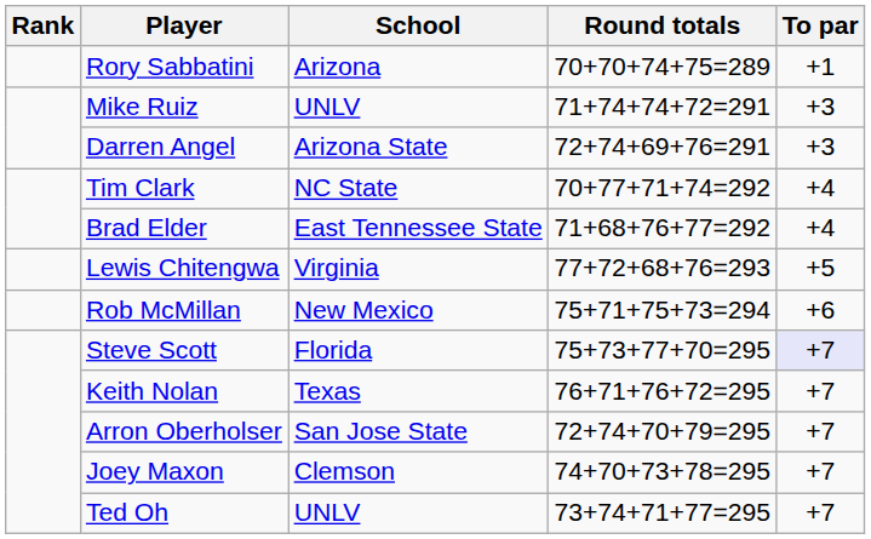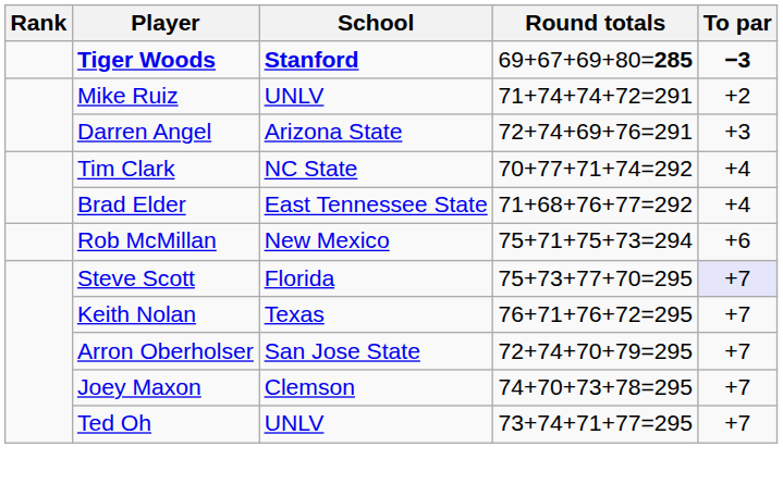+ row: Tiger Woods | Stanford | 69+67+69+80=285 | −3
- row: Rory Sabbatini | Arizona | 70+70+74+75=289 | +1
Mike Ruiz | To par: +3 -> +2
- row: Lewis Chitengwa | Virginia | 77+72+68+76=293 | +5
